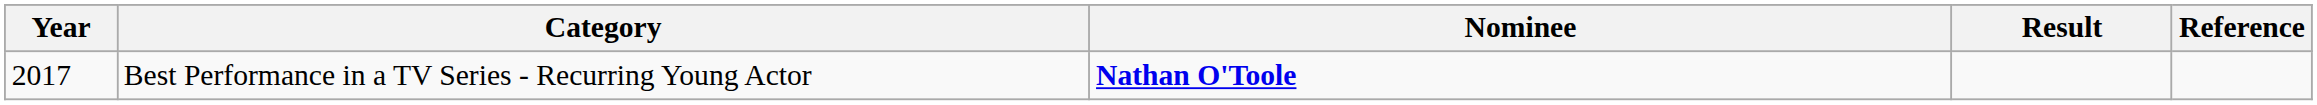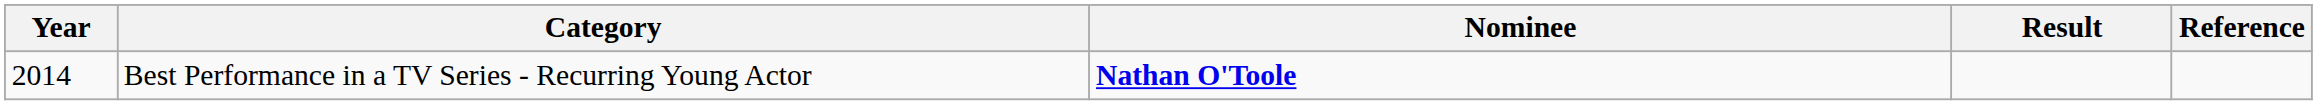Best Performance in a TV Series - Recurring Young Actor | Year: 2017 -> 2014
